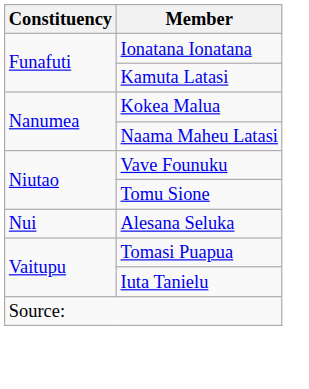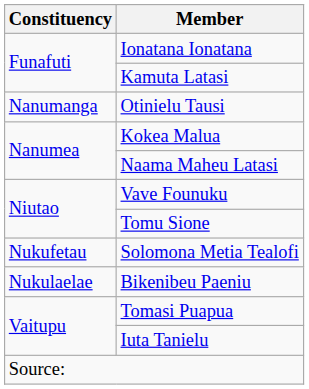+ row: Nanumanga | Otinielu Tausi
- row: Nui | Alesana Seluka
+ row: Nukufetau | Solomona Metia Tealofi
+ row: Nukulaelae | Bikenibeu Paeniu
